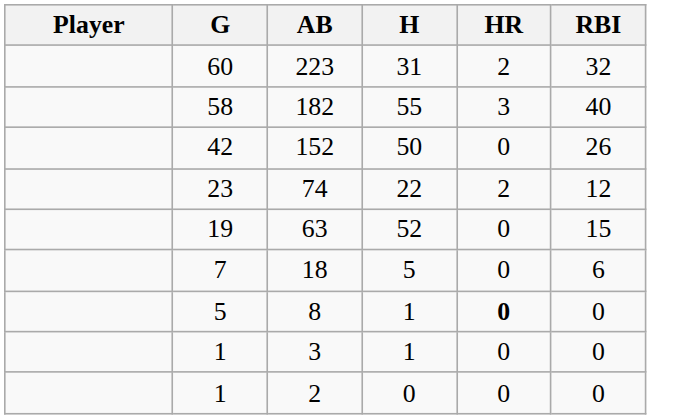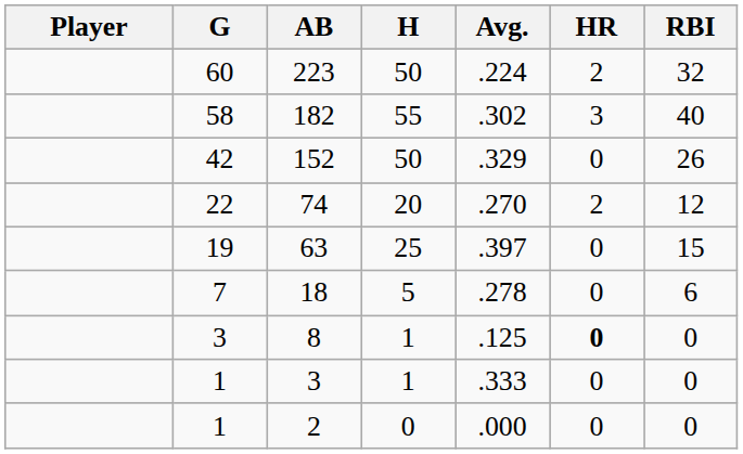+ column: Avg. | .224 | .302 | .329 | .270 | .397 | .278 | .125 | .333 | .000
223 | H: 31 -> 50
74 | G: 23 -> 22
74 | H: 22 -> 20
63 | H: 52 -> 25
8 | G: 5 -> 3
